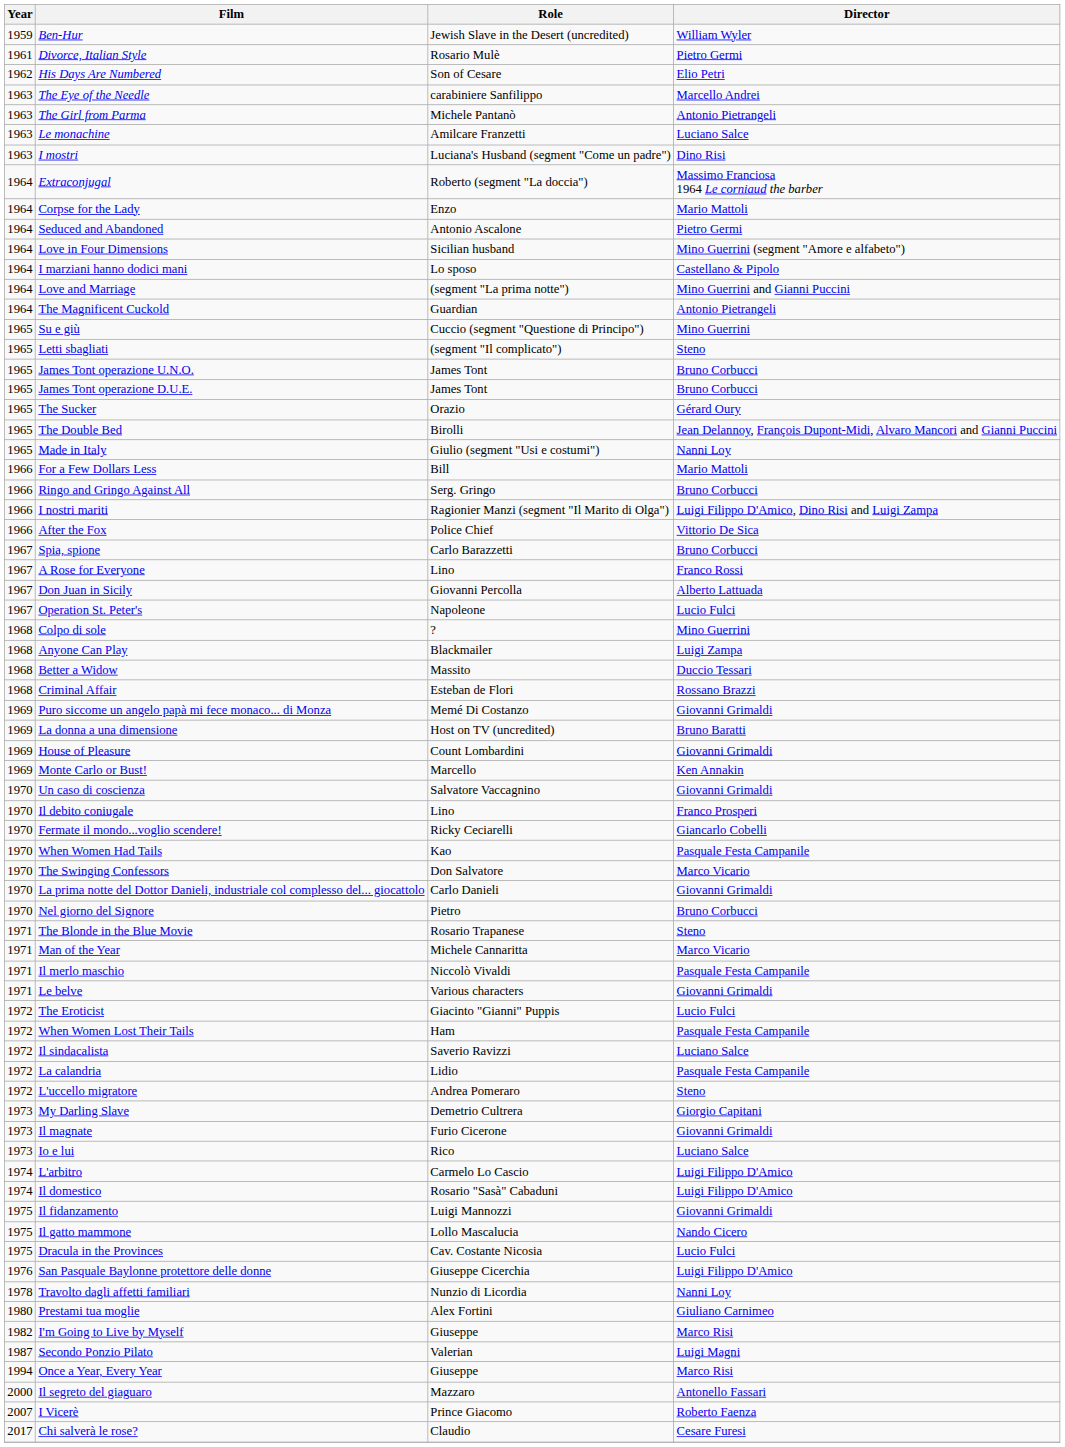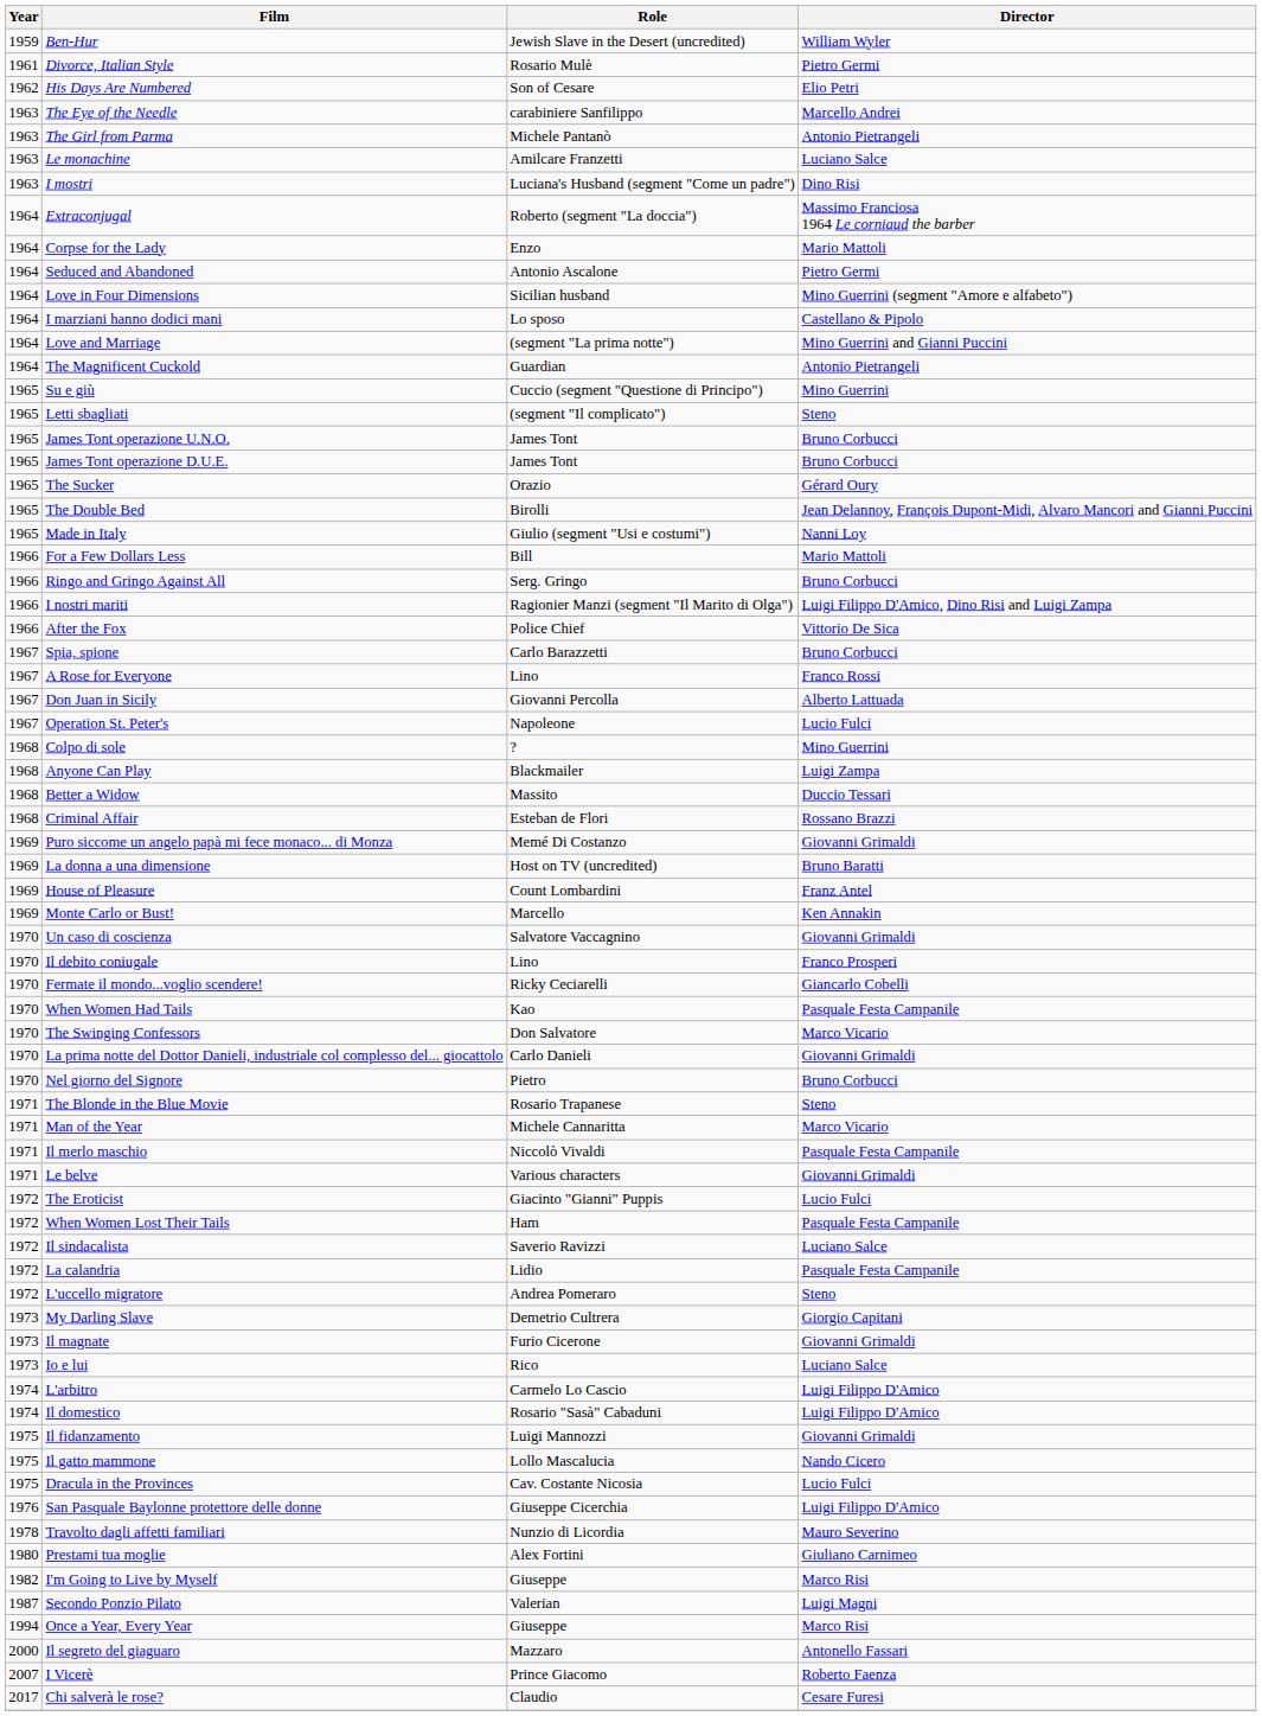House of Pleasure | Director: Giovanni Grimaldi -> Franz Antel
Travolto dagli affetti familiari | Director: Nanni Loy -> Mauro Severino
